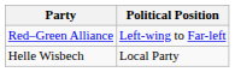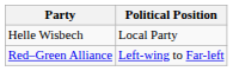rows swapped: Helle Wisbech <-> Red–Green Alliance
